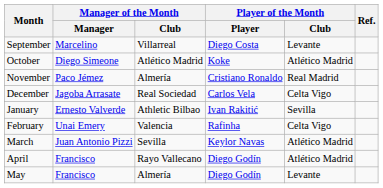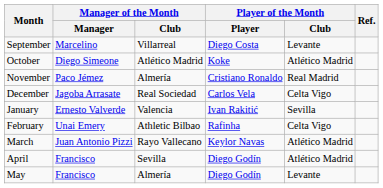January | Manager of the Month / Club: Athletic Bilbao -> Valencia
February | Manager of the Month / Club: Valencia -> Athletic Bilbao
March | Manager of the Month / Club: Sevilla -> Rayo Vallecano
April | Manager of the Month / Club: Rayo Vallecano -> Sevilla
